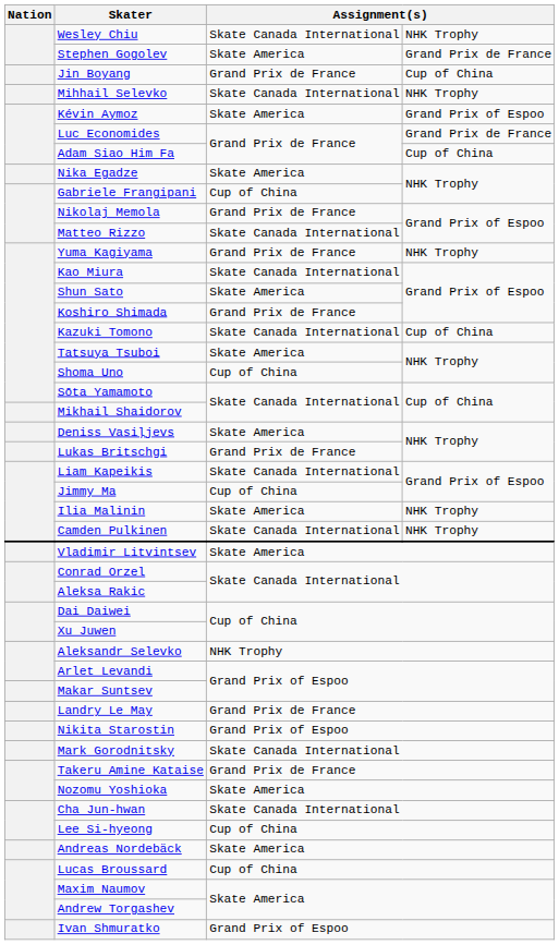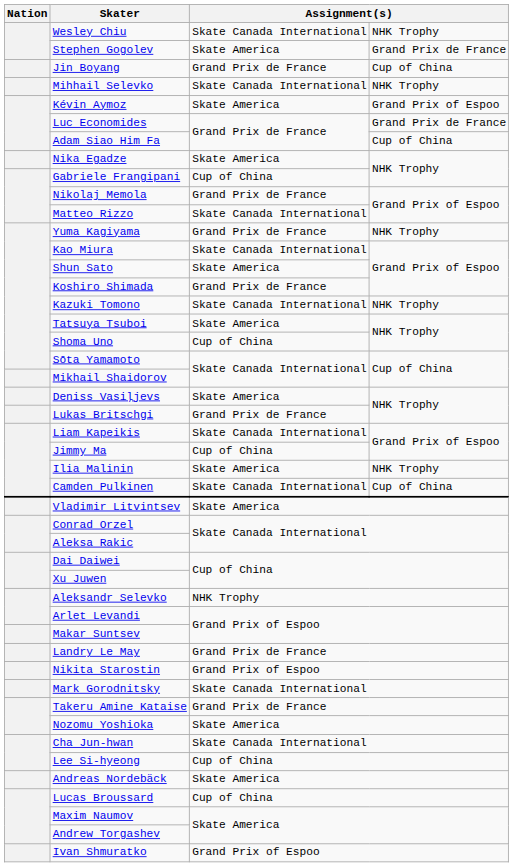Kazuki Tomono | column 4: Cup of China -> NHK Trophy
Camden Pulkinen | column 4: NHK Trophy -> Cup of China
